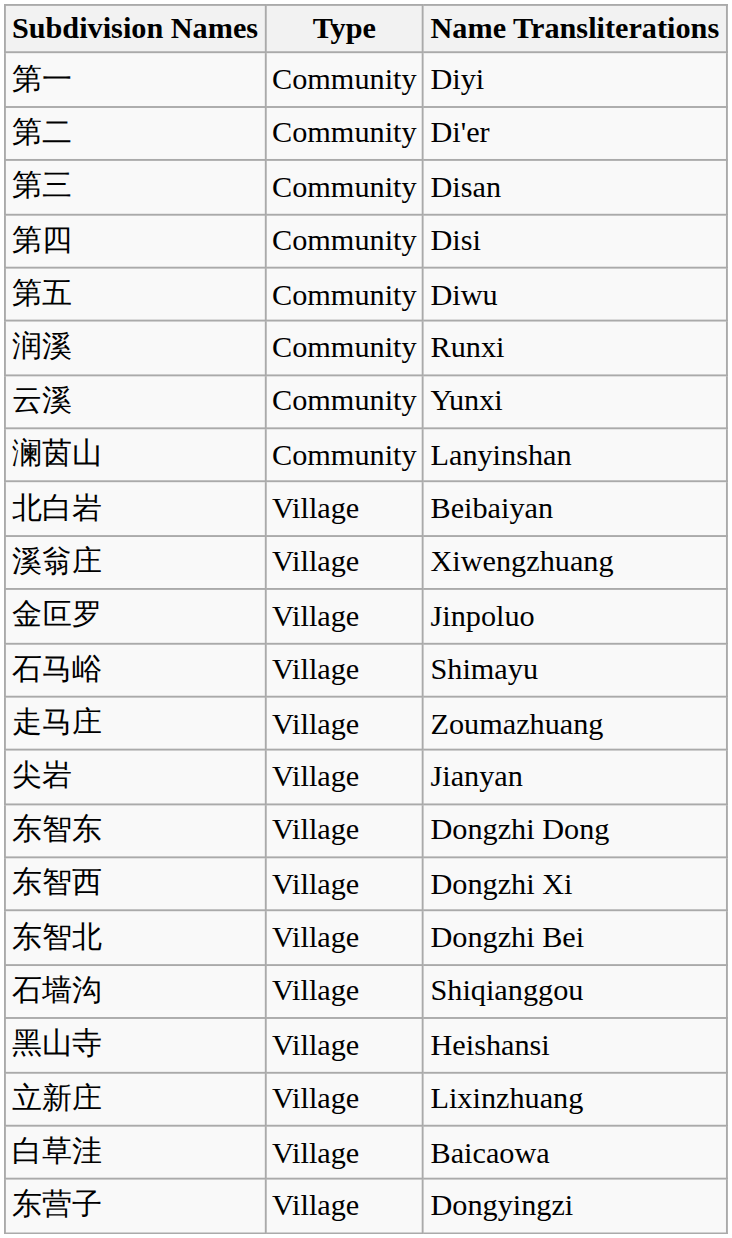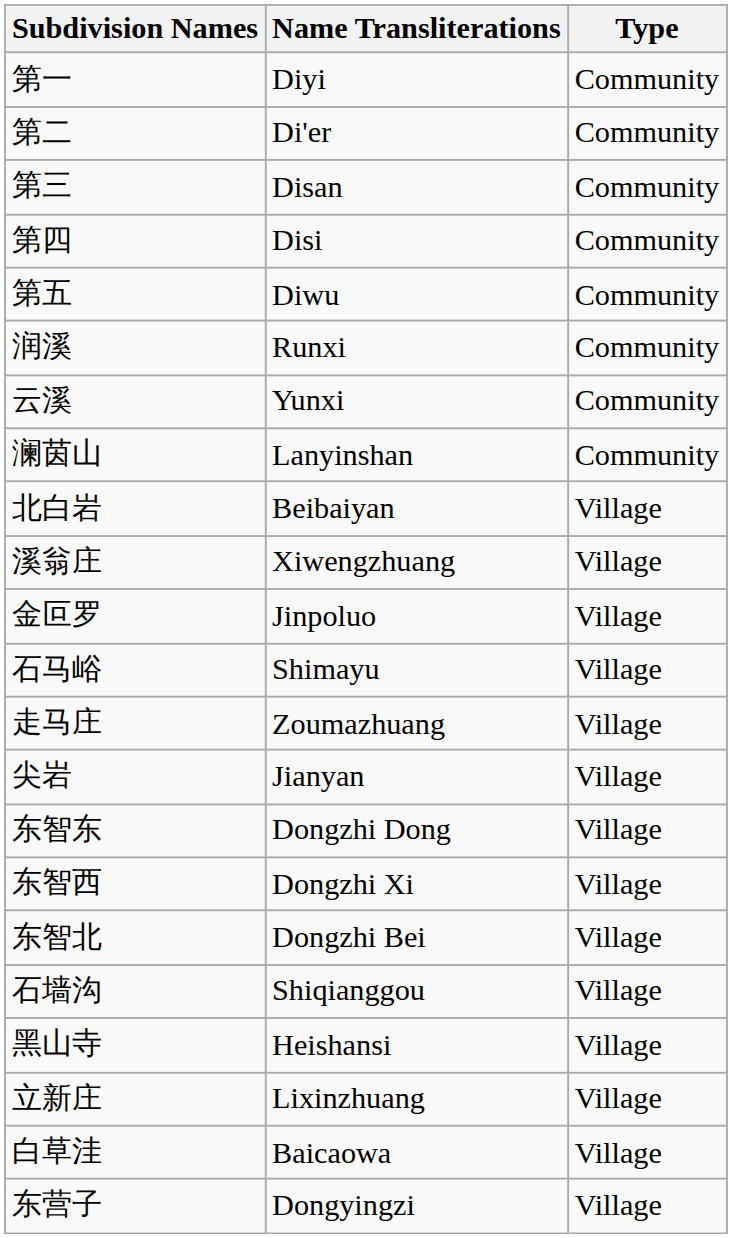columns swapped: Name Transliterations <-> Type
